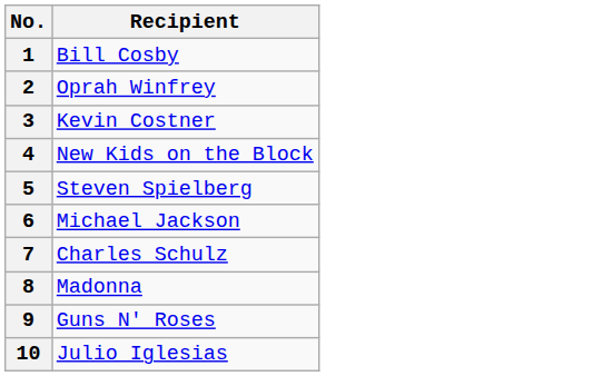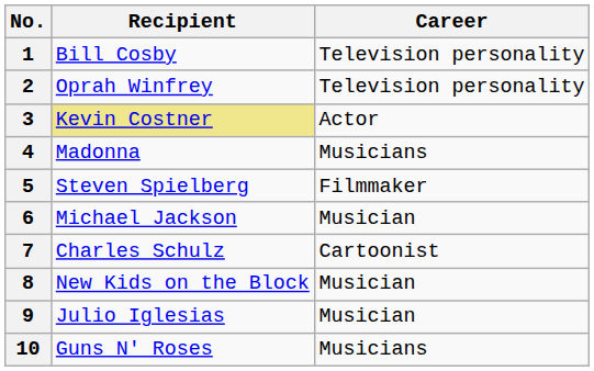+ column: Career | Television personality | Television personality | Actor | Musicians | Filmmaker | Musician | Cartoonist | Musician | Musician | Musicians
3 | Recipient: no background -> khaki background
4 | Recipient: New Kids on the Block -> Madonna
8 | Recipient: Madonna -> New Kids on the Block
9 | Recipient: Guns N' Roses -> Julio Iglesias
10 | Recipient: Julio Iglesias -> Guns N' Roses
